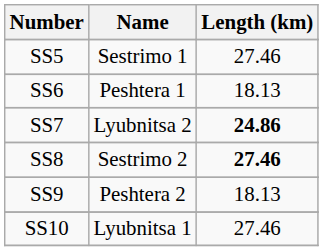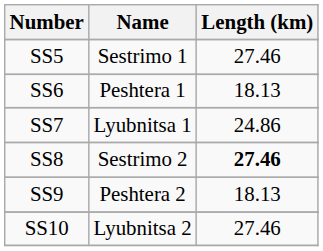SS7 | Name: Lyubnitsa 2 -> Lyubnitsa 1
SS7 | Length (km): bold -> normal
SS10 | Name: Lyubnitsa 1 -> Lyubnitsa 2
